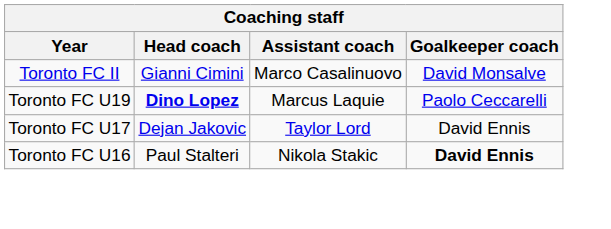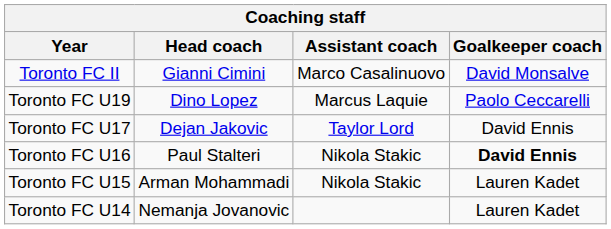Toronto FC U19 | Head coach: bold -> normal
+ row: Toronto FC U15 | Arman Mohammadi | Nikola Stakic | Lauren Kadet
+ row: Toronto FC U14 | Nemanja Jovanovic | Lauren Kadet
